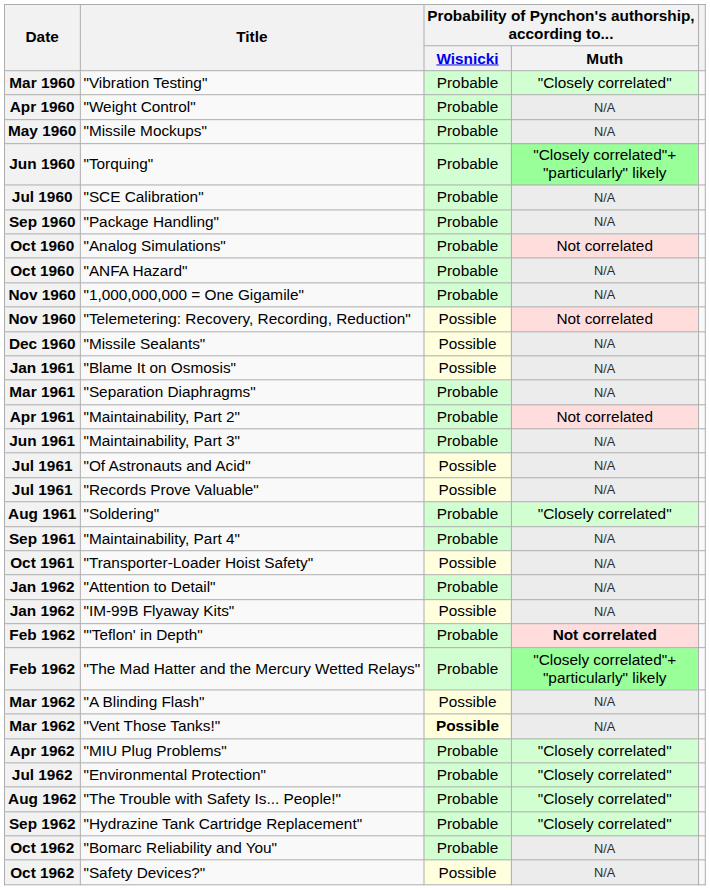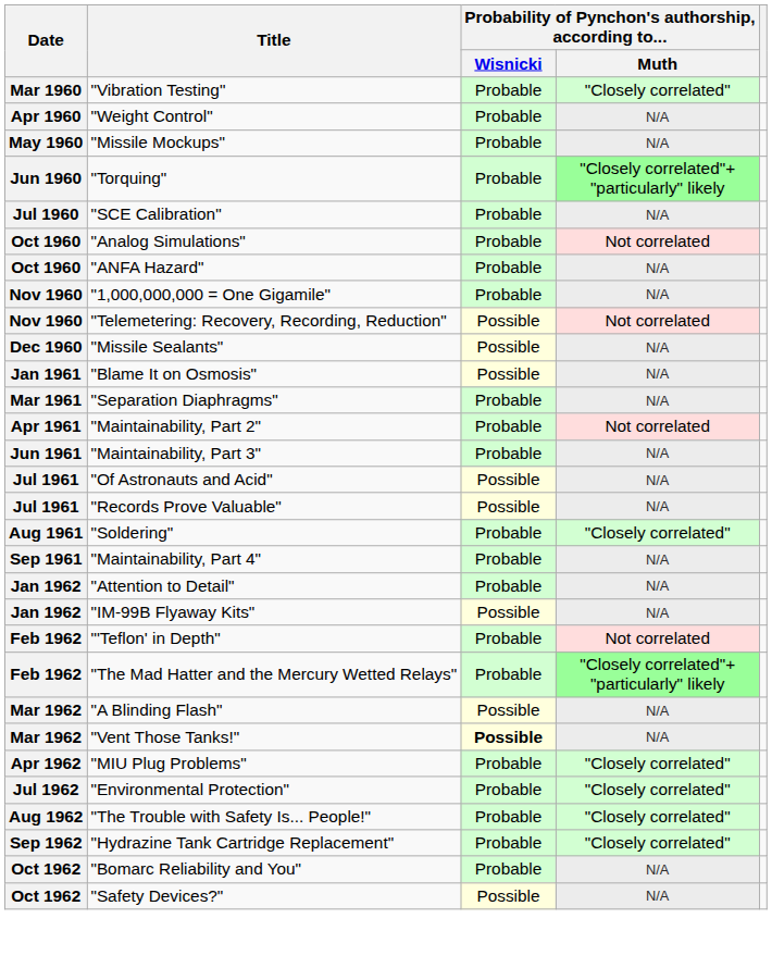- row: Sep 1960 | "Package Handling" | Probable | N/A
- row: Oct 1961 | "Transporter-Loader Hoist Safety" | Possible | N/A
"'Teflon' in Depth" | Probability of Pynchon's authorship, according to... / Muth: bold -> normal
